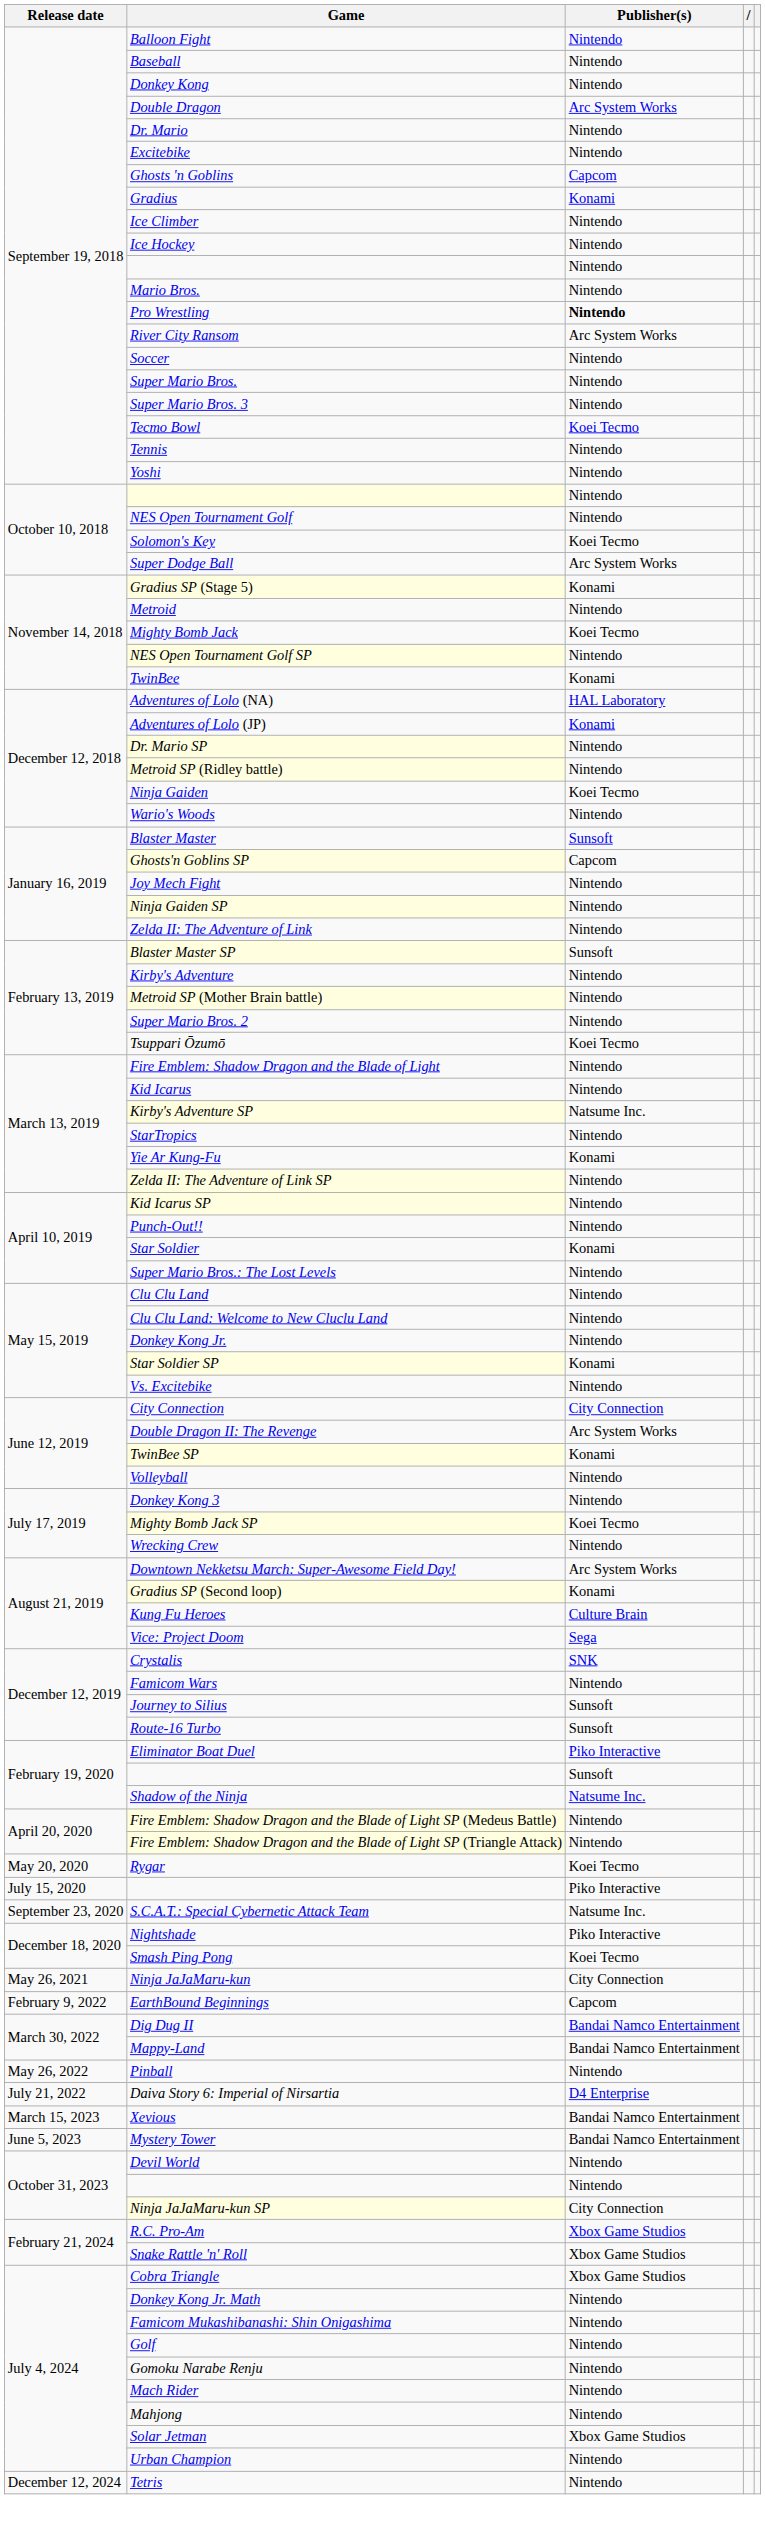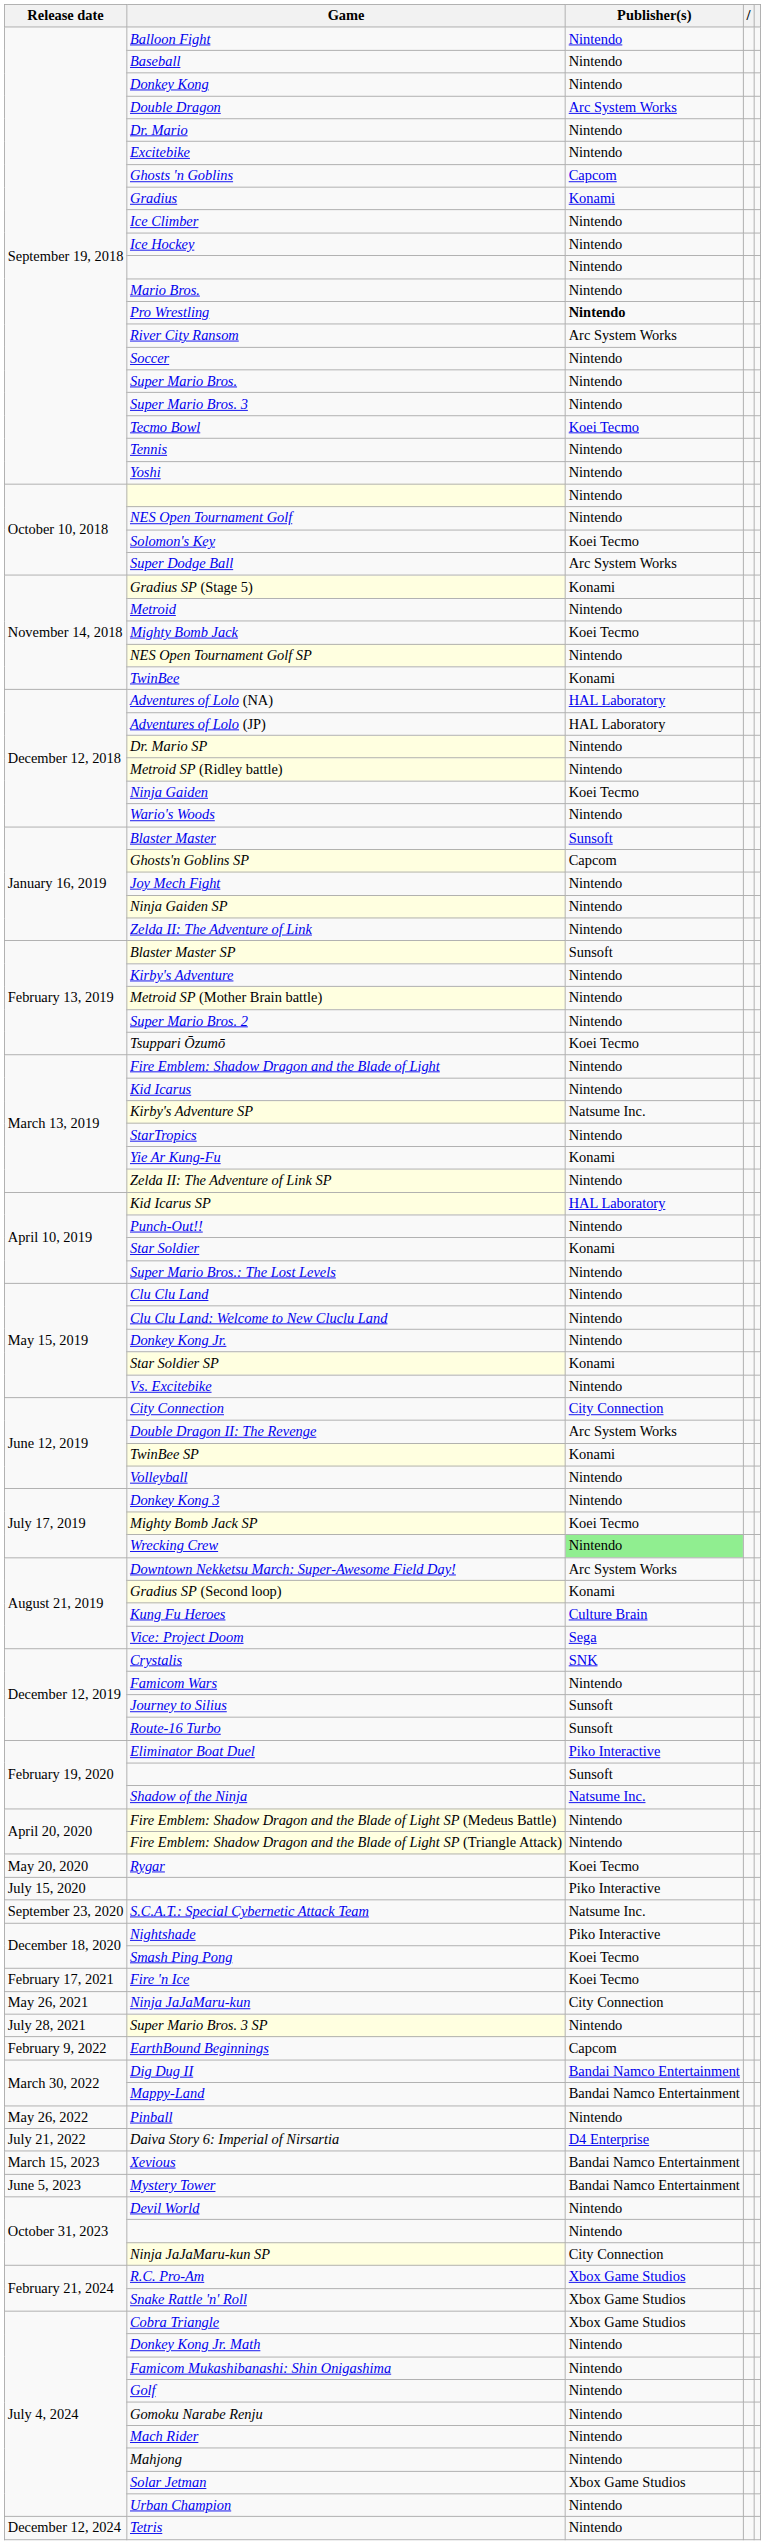Adventures of Lolo (JP) | Publisher(s): Konami -> HAL Laboratory
Kid Icarus SP | Publisher(s): Nintendo -> HAL Laboratory
Wrecking Crew | Publisher(s): no background -> lightgreen background
+ row: February 17, 2021 | Fire 'n Ice | Koei Tecmo
+ row: July 28, 2021 | Super Mario Bros. 3 SP | Nintendo
